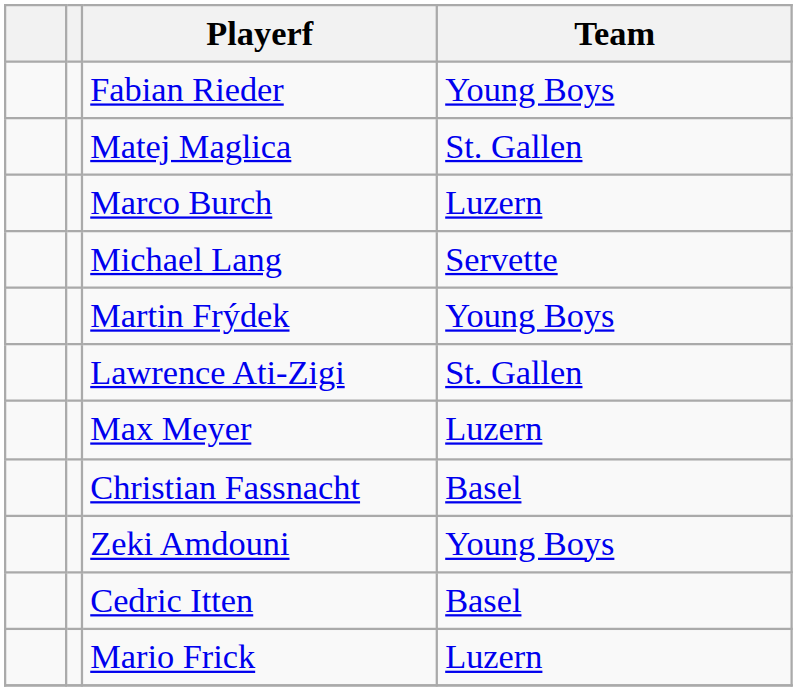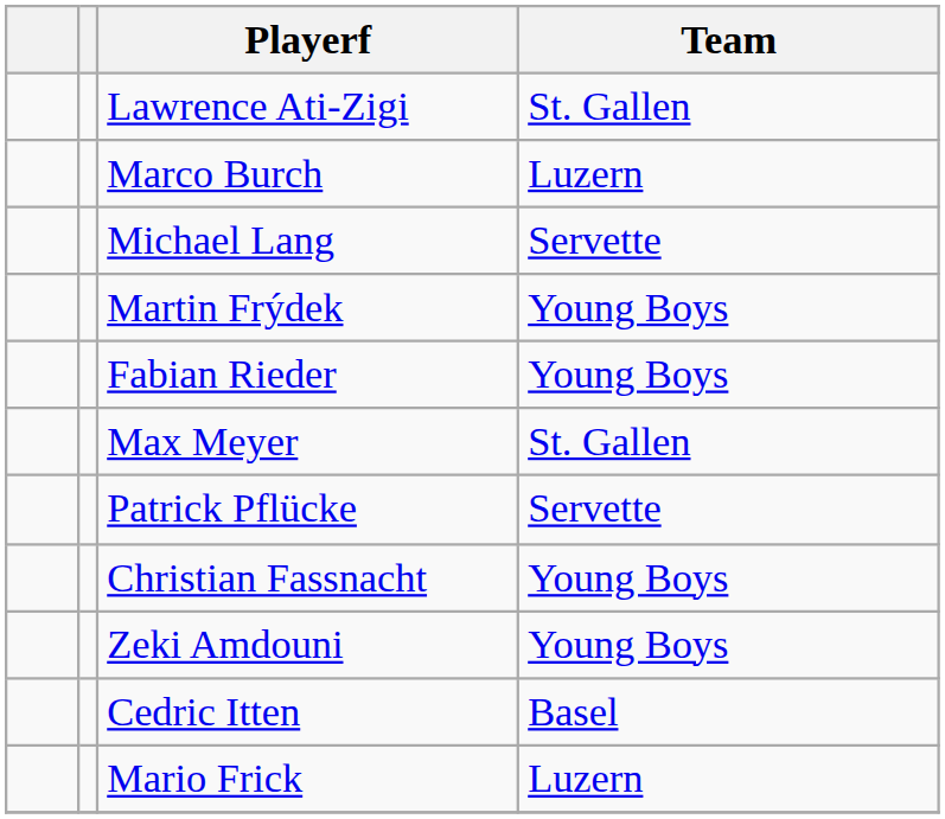rows swapped: Lawrence Ati-Zigi <-> Fabian Rieder
- row: Matej Maglica | St. Gallen
Max Meyer | Team: Luzern -> St. Gallen
+ row: Patrick Pflücke | Servette
Christian Fassnacht | Team: Basel -> Young Boys
